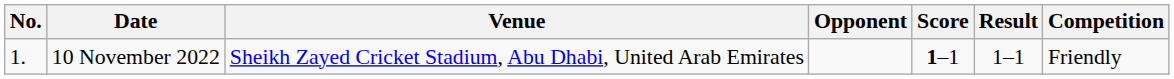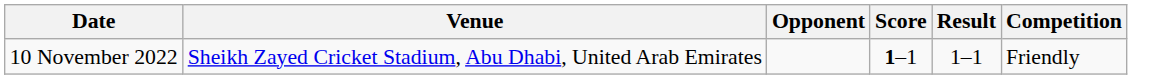- column: No. | 1.
